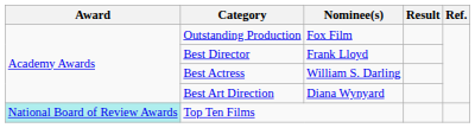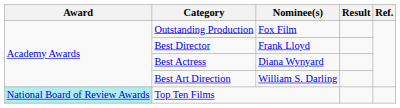Best Actress | Nominee(s): William S. Darling -> Diana Wynyard
Best Art Direction | Nominee(s): Diana Wynyard -> William S. Darling
